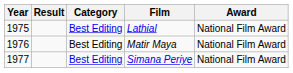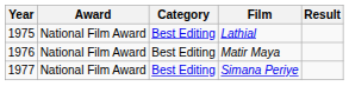columns swapped: Award <-> Result
